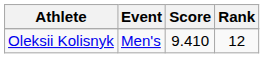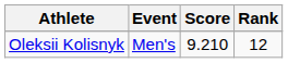Oleksii Kolisnyk | Score: 9.410 -> 9.210
